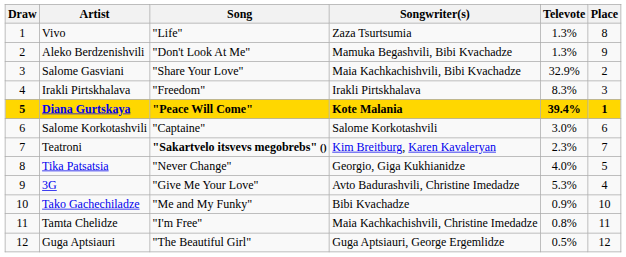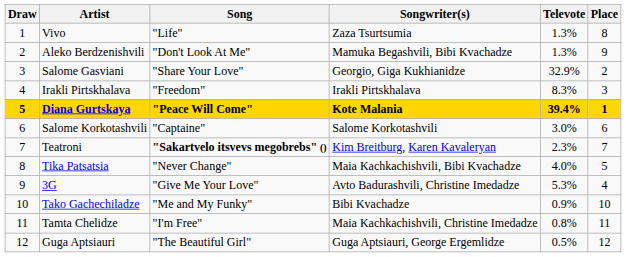Salome Gasviani | Songwriter(s): Maia Kachkachishvili, Bibi Kvachadze -> Georgio, Giga Kukhianidze
Tika Patsatsia | Songwriter(s): Georgio, Giga Kukhianidze -> Maia Kachkachishvili, Bibi Kvachadze
